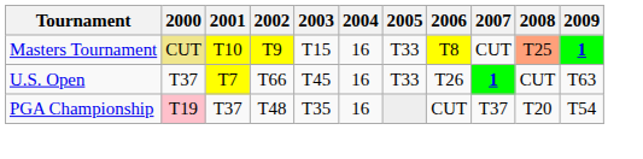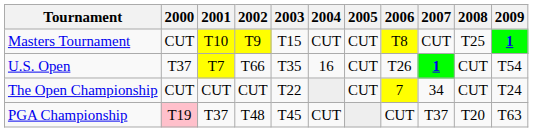Masters Tournament | 2000: khaki background -> no background
Masters Tournament | 2004: 16 -> CUT
Masters Tournament | 2005: T33 -> CUT
Masters Tournament | 2008: lightsalmon background -> no background
U.S. Open | 2003: T45 -> T35
U.S. Open | 2005: T33 -> CUT
U.S. Open | 2009: T63 -> T54
+ row: The Open Championship | CUT | CUT | CUT | T22 | CUT | 7 | 34 | CUT | T24
PGA Championship | 2003: T35 -> T45
PGA Championship | 2004: 16 -> CUT
PGA Championship | 2009: T54 -> T63
